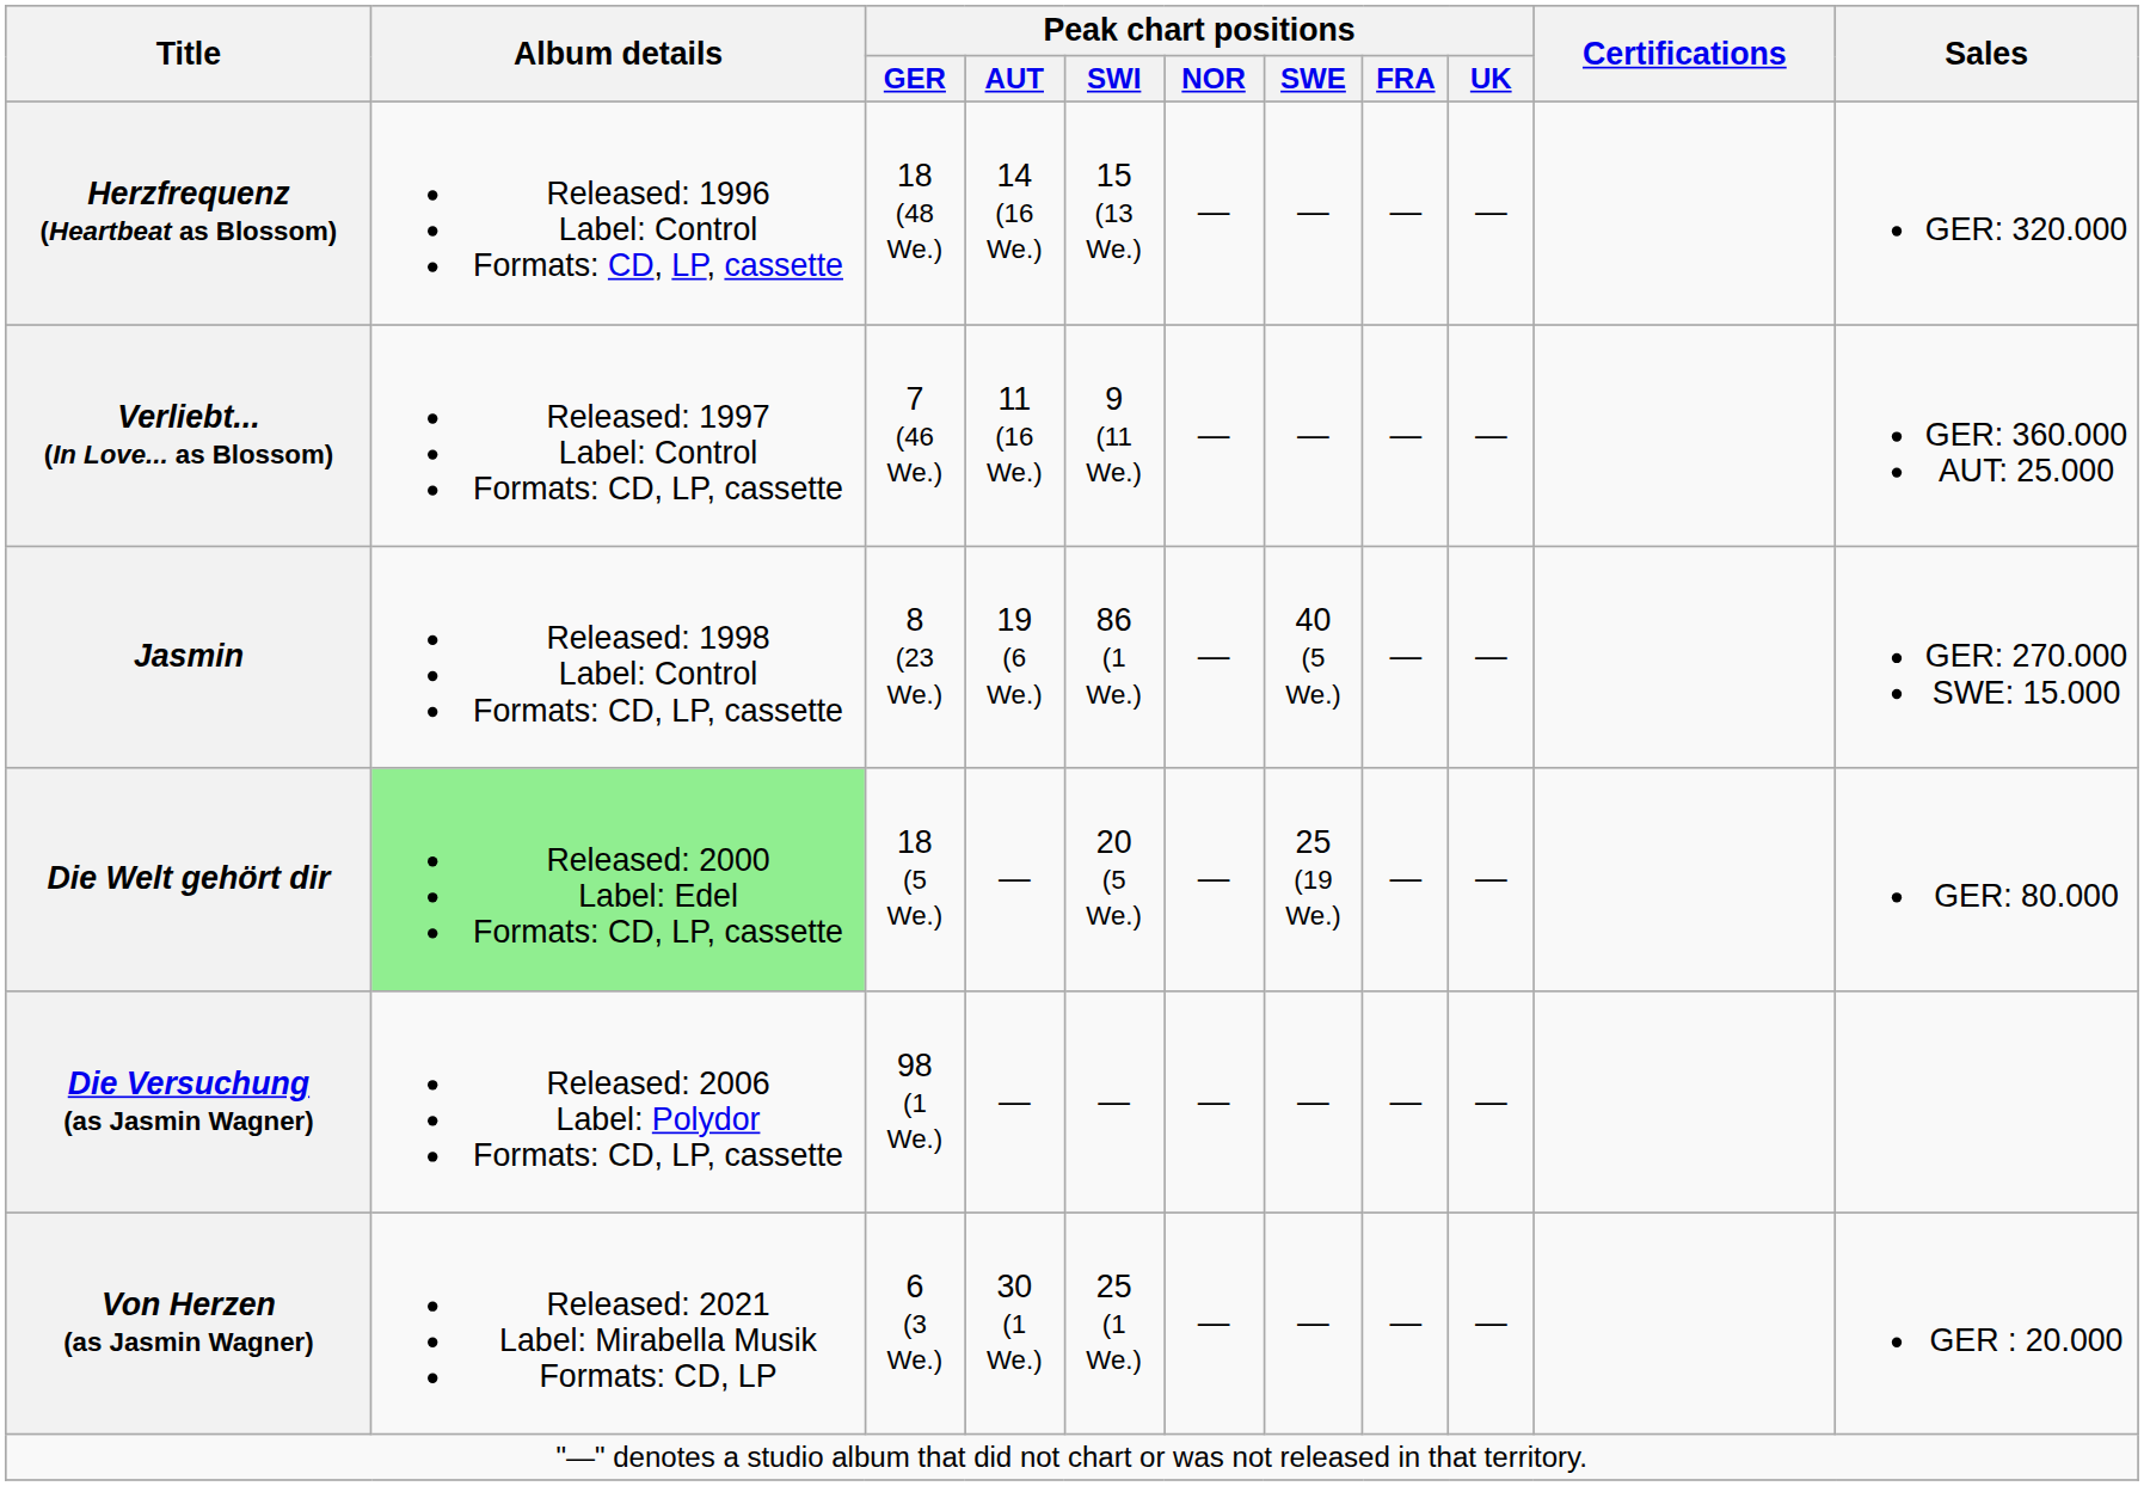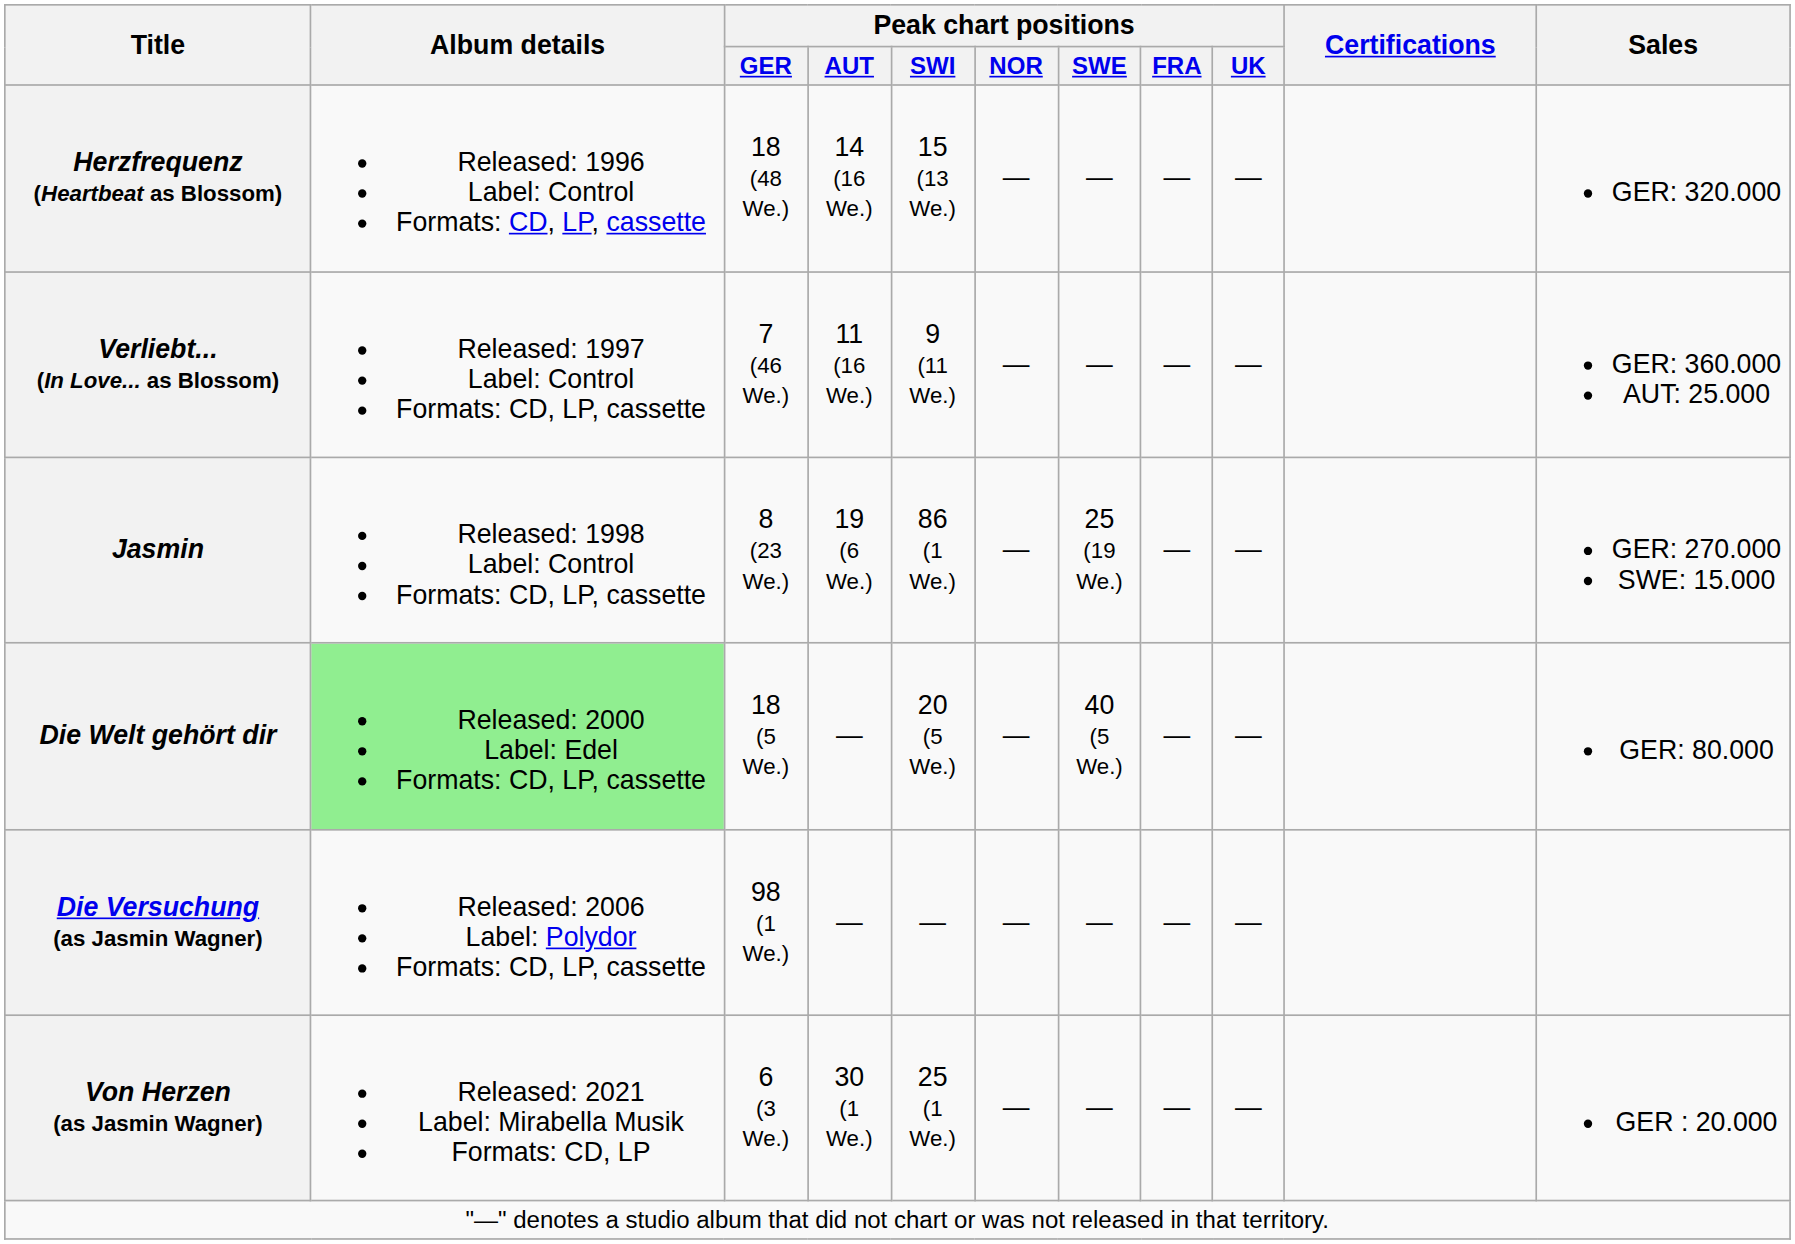Jasmin | Peak chart positions / SWE: 40 (5 We.) -> 25 (19 We.)
Die Welt gehört dir | Peak chart positions / SWE: 25 (19 We.) -> 40 (5 We.)
